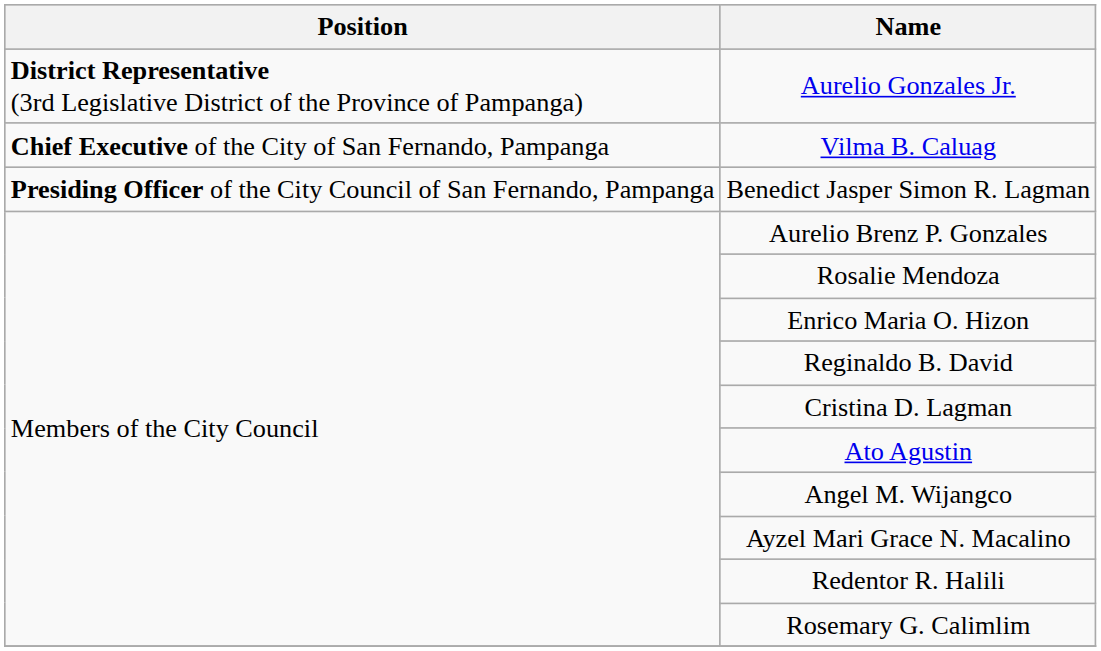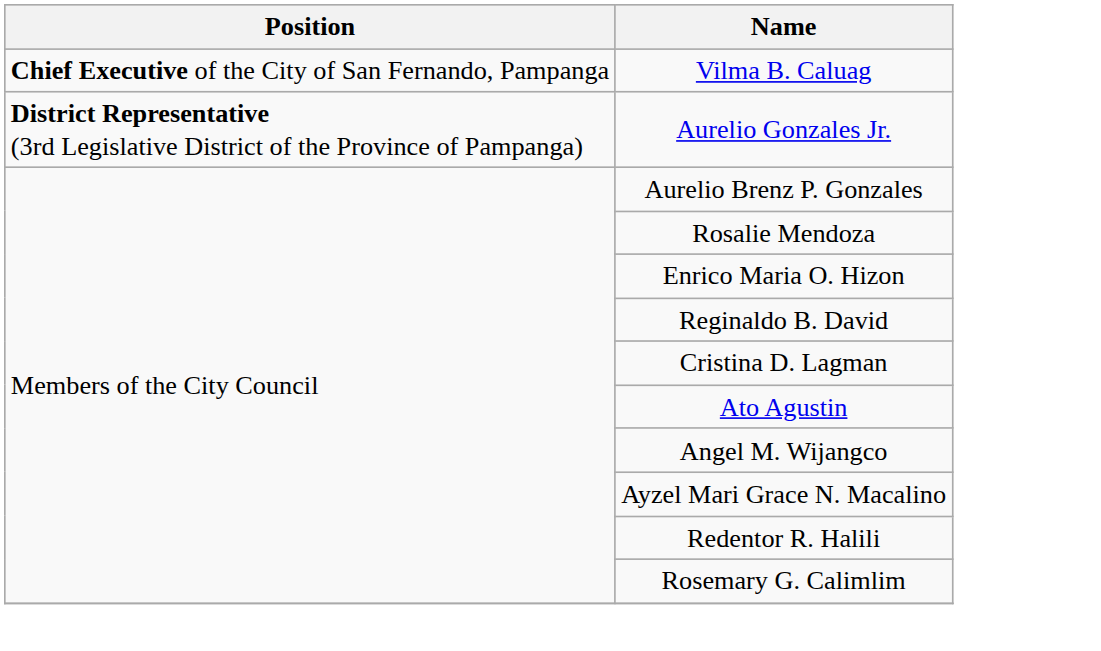rows swapped: Aurelio Gonzales Jr. <-> Vilma B. Caluag
- row: Presiding Officer of the City Council of San Fernando, Pampanga | Benedict Jasper Simon R. Lagman
